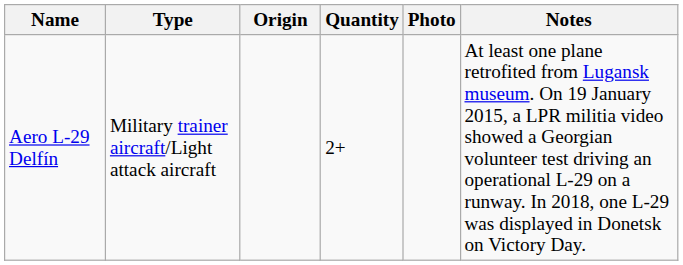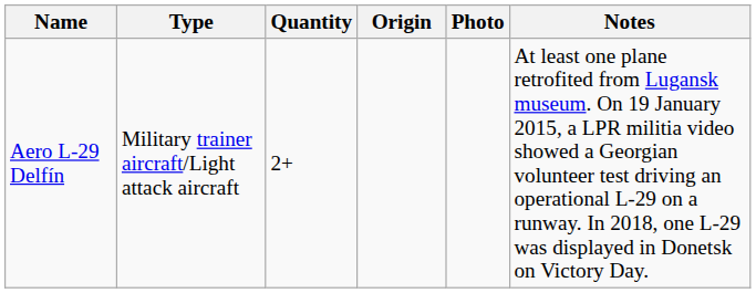columns swapped: Quantity <-> Origin
